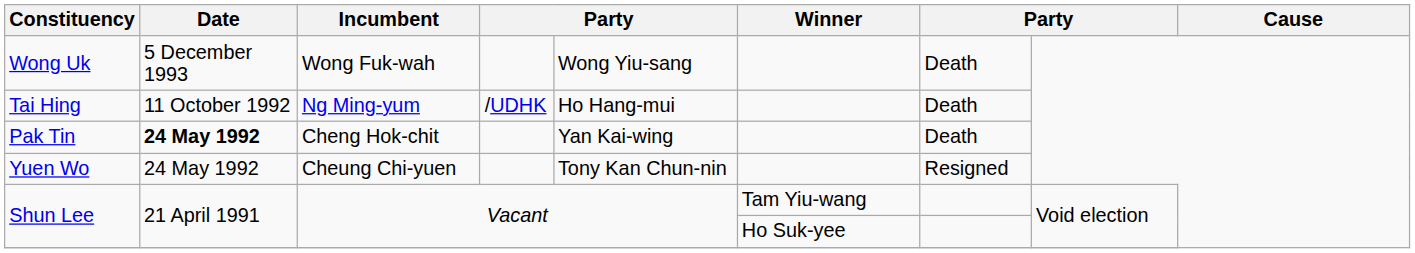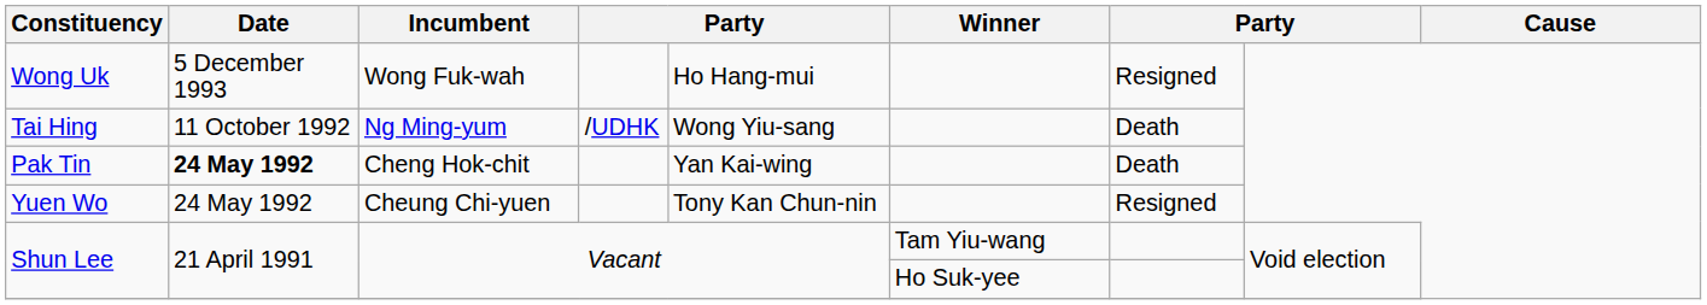Wong Uk | column 5: Wong Yiu-sang -> Ho Hang-mui
Wong Uk | column 7: Death -> Resigned
Tai Hing | column 5: Ho Hang-mui -> Wong Yiu-sang
